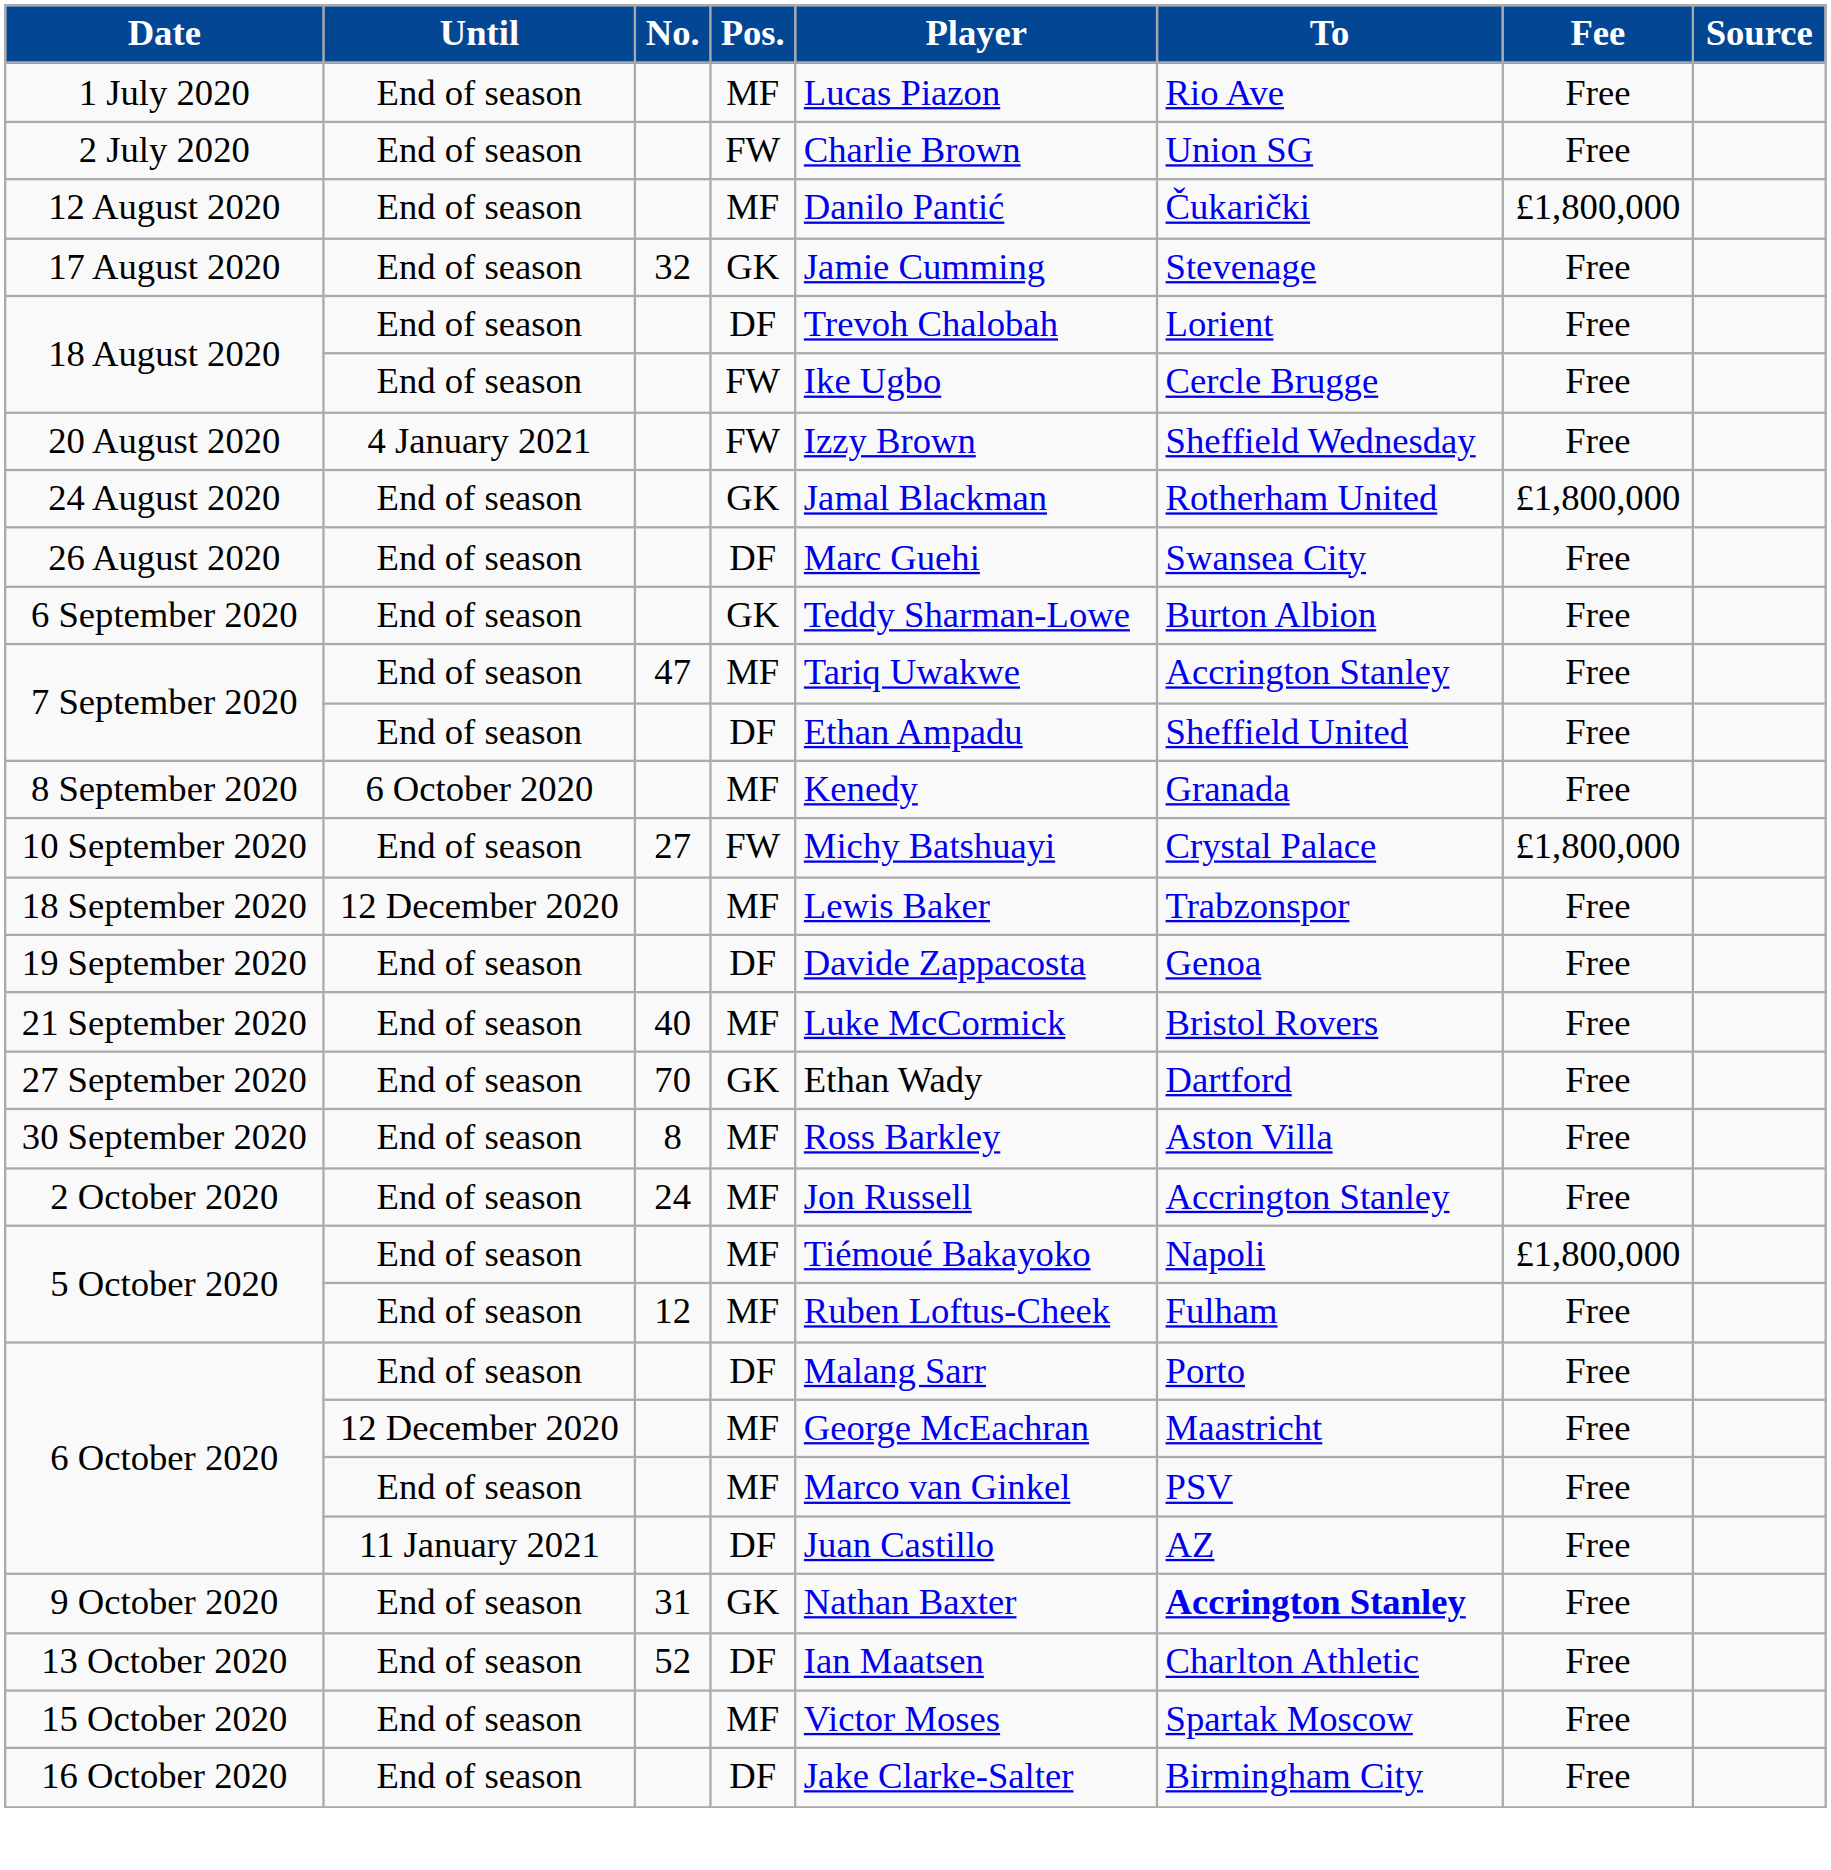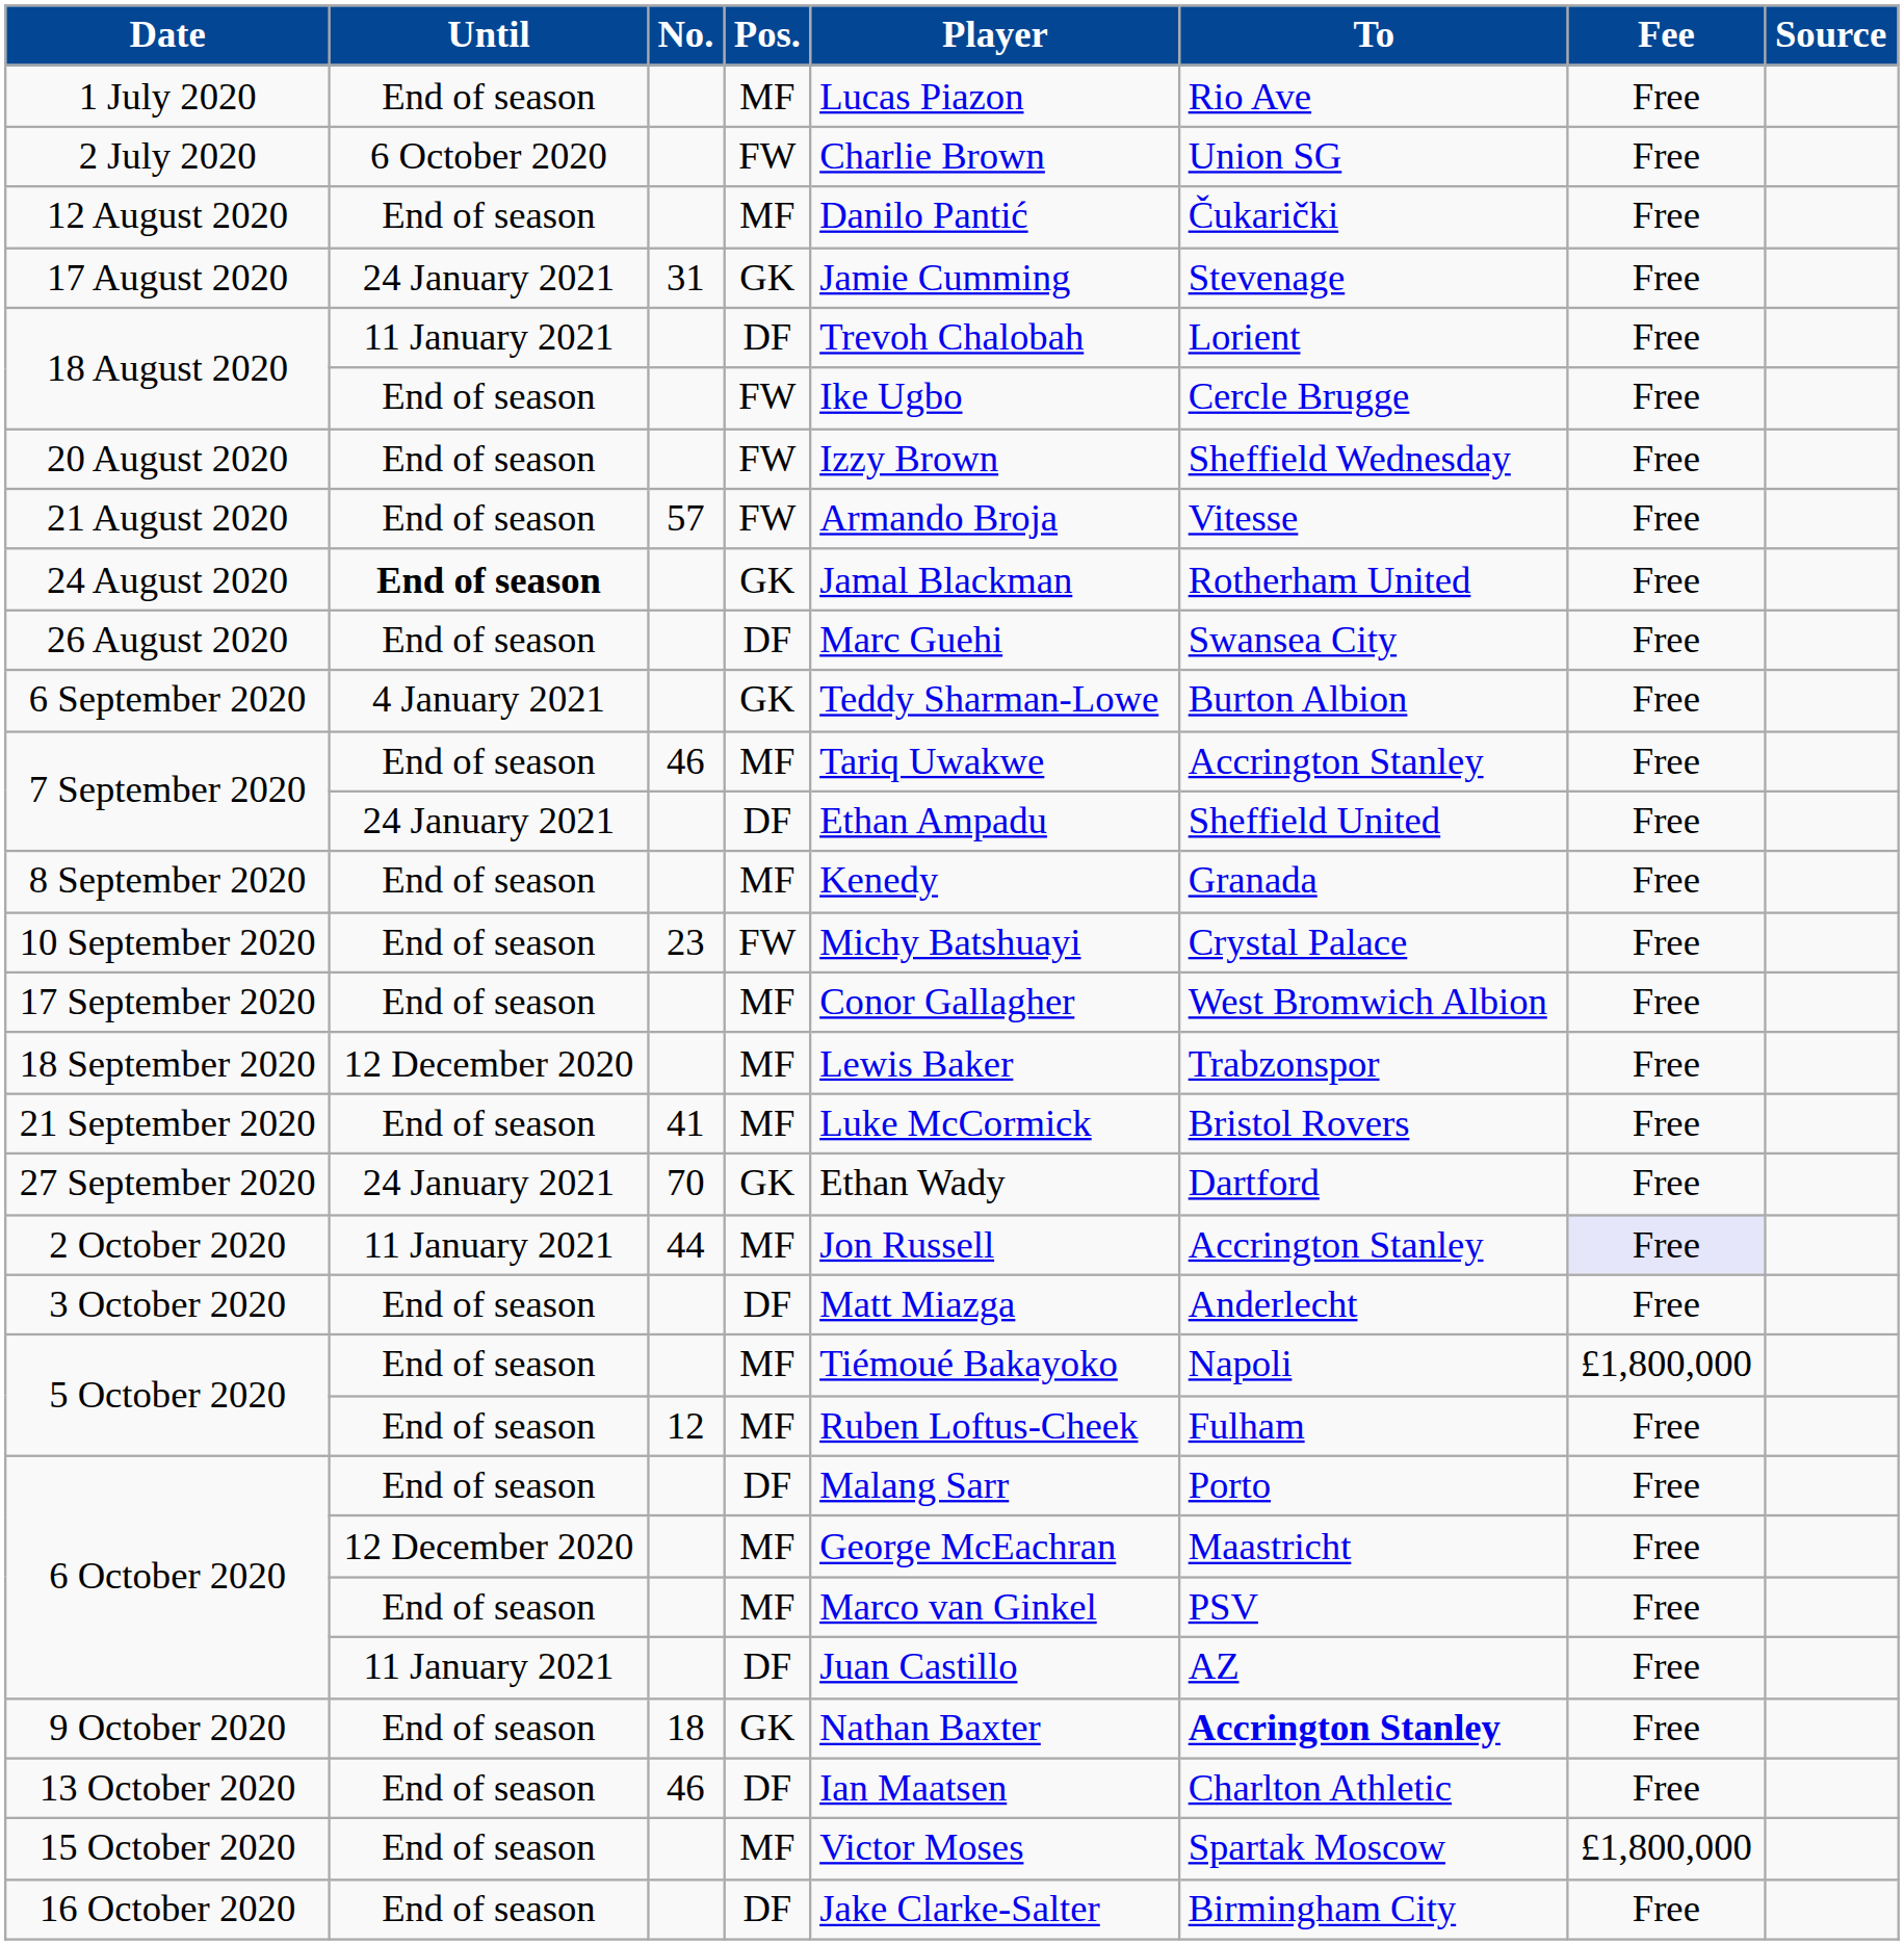2 July 2020 | Until: End of season -> 6 October 2020
12 August 2020 | Fee: £1,800,000 -> Free
17 August 2020 | Until: End of season -> 24 January 2021
17 August 2020 | No.: 32 -> 31
18 August 2020 / DF | Until: End of season -> 11 January 2021
20 August 2020 | Until: 4 January 2021 -> End of season
+ row: 21 August 2020 | End of season | 57 | FW | Armando Broja | Vitesse | Free
24 August 2020 | Until: normal -> bold
24 August 2020 | Fee: £1,800,000 -> Free
6 September 2020 | Until: End of season -> 4 January 2021
7 September 2020 / MF | No.: 47 -> 46
7 September 2020 / DF | Until: End of season -> 24 January 2021
8 September 2020 | Until: 6 October 2020 -> End of season
10 September 2020 | No.: 27 -> 23
10 September 2020 | Fee: £1,800,000 -> Free
+ row: 17 September 2020 | End of season | MF | Conor Gallagher | West Bromwich Albion | Free
- row: 19 September 2020 | End of season | DF | Davide Zappacosta | Genoa | Free
21 September 2020 | No.: 40 -> 41
27 September 2020 | Until: End of season -> 24 January 2021
- row: 30 September 2020 | End of season | 8 | MF | Ross Barkley | Aston Villa | Free
2 October 2020 | Until: End of season -> 11 January 2021
2 October 2020 | No.: 24 -> 44
2 October 2020 | Fee: no background -> lavender background
+ row: 3 October 2020 | End of season | DF | Matt Miazga | Anderlecht | Free
9 October 2020 | No.: 31 -> 18
13 October 2020 | No.: 52 -> 46
15 October 2020 | Fee: Free -> £1,800,000
